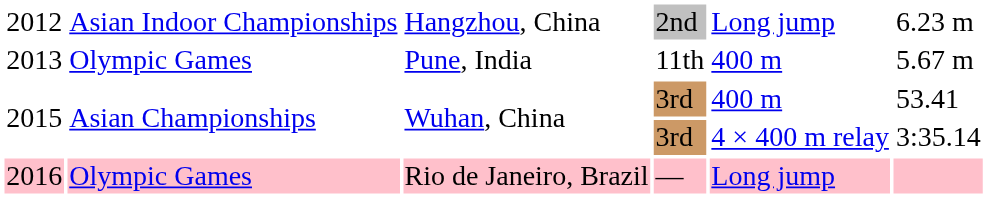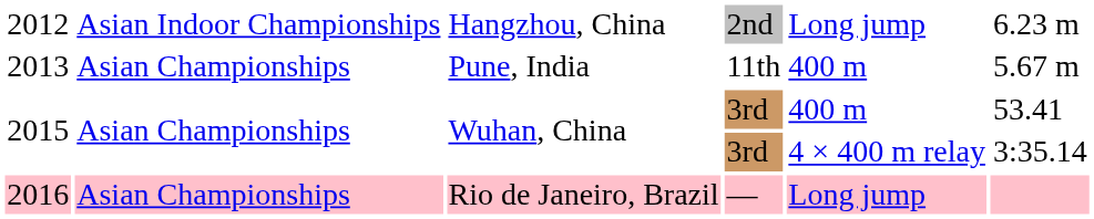2013 | column 2: Olympic Games -> Asian Championships
2016 | column 2: Olympic Games -> Asian Championships
